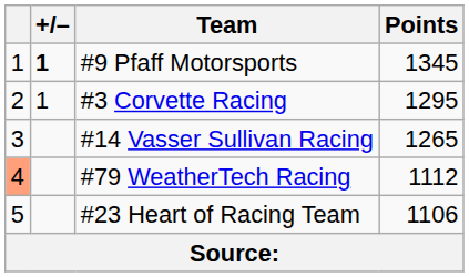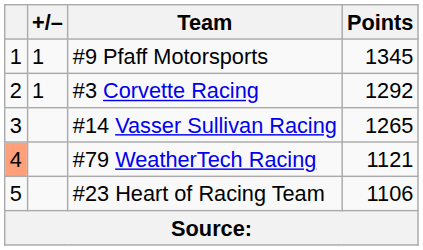#9 Pfaff Motorsports | +/–: bold -> normal
#3 Corvette Racing | Points: 1295 -> 1292
#79 WeatherTech Racing | Points: 1112 -> 1121
